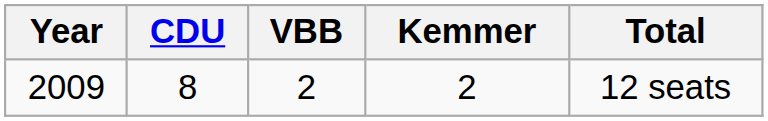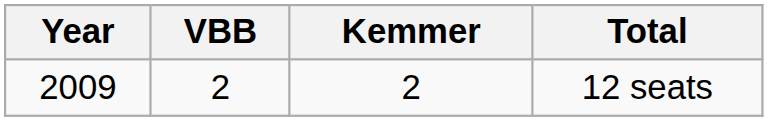- column: CDU | 8
